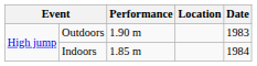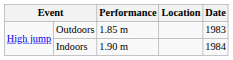Outdoors | Performance: 1.90 m -> 1.85 m
Indoors | Performance: 1.85 m -> 1.90 m
